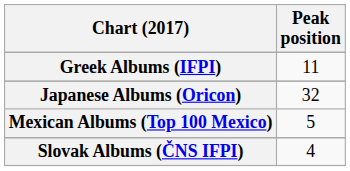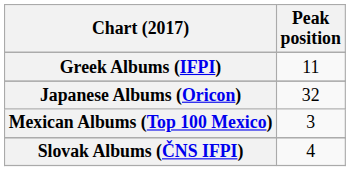Mexican Albums (Top 100 Mexico) | Peak position: 5 -> 3
